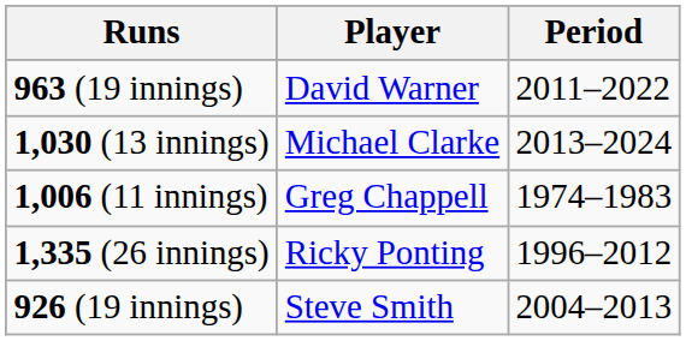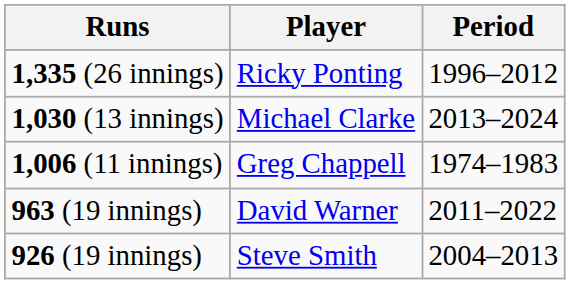rows swapped: 1,335 (26 innings) <-> 963 (19 innings)
